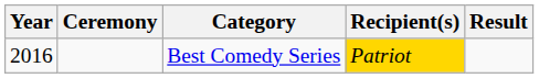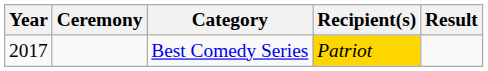Best Comedy Series | Year: 2016 -> 2017
